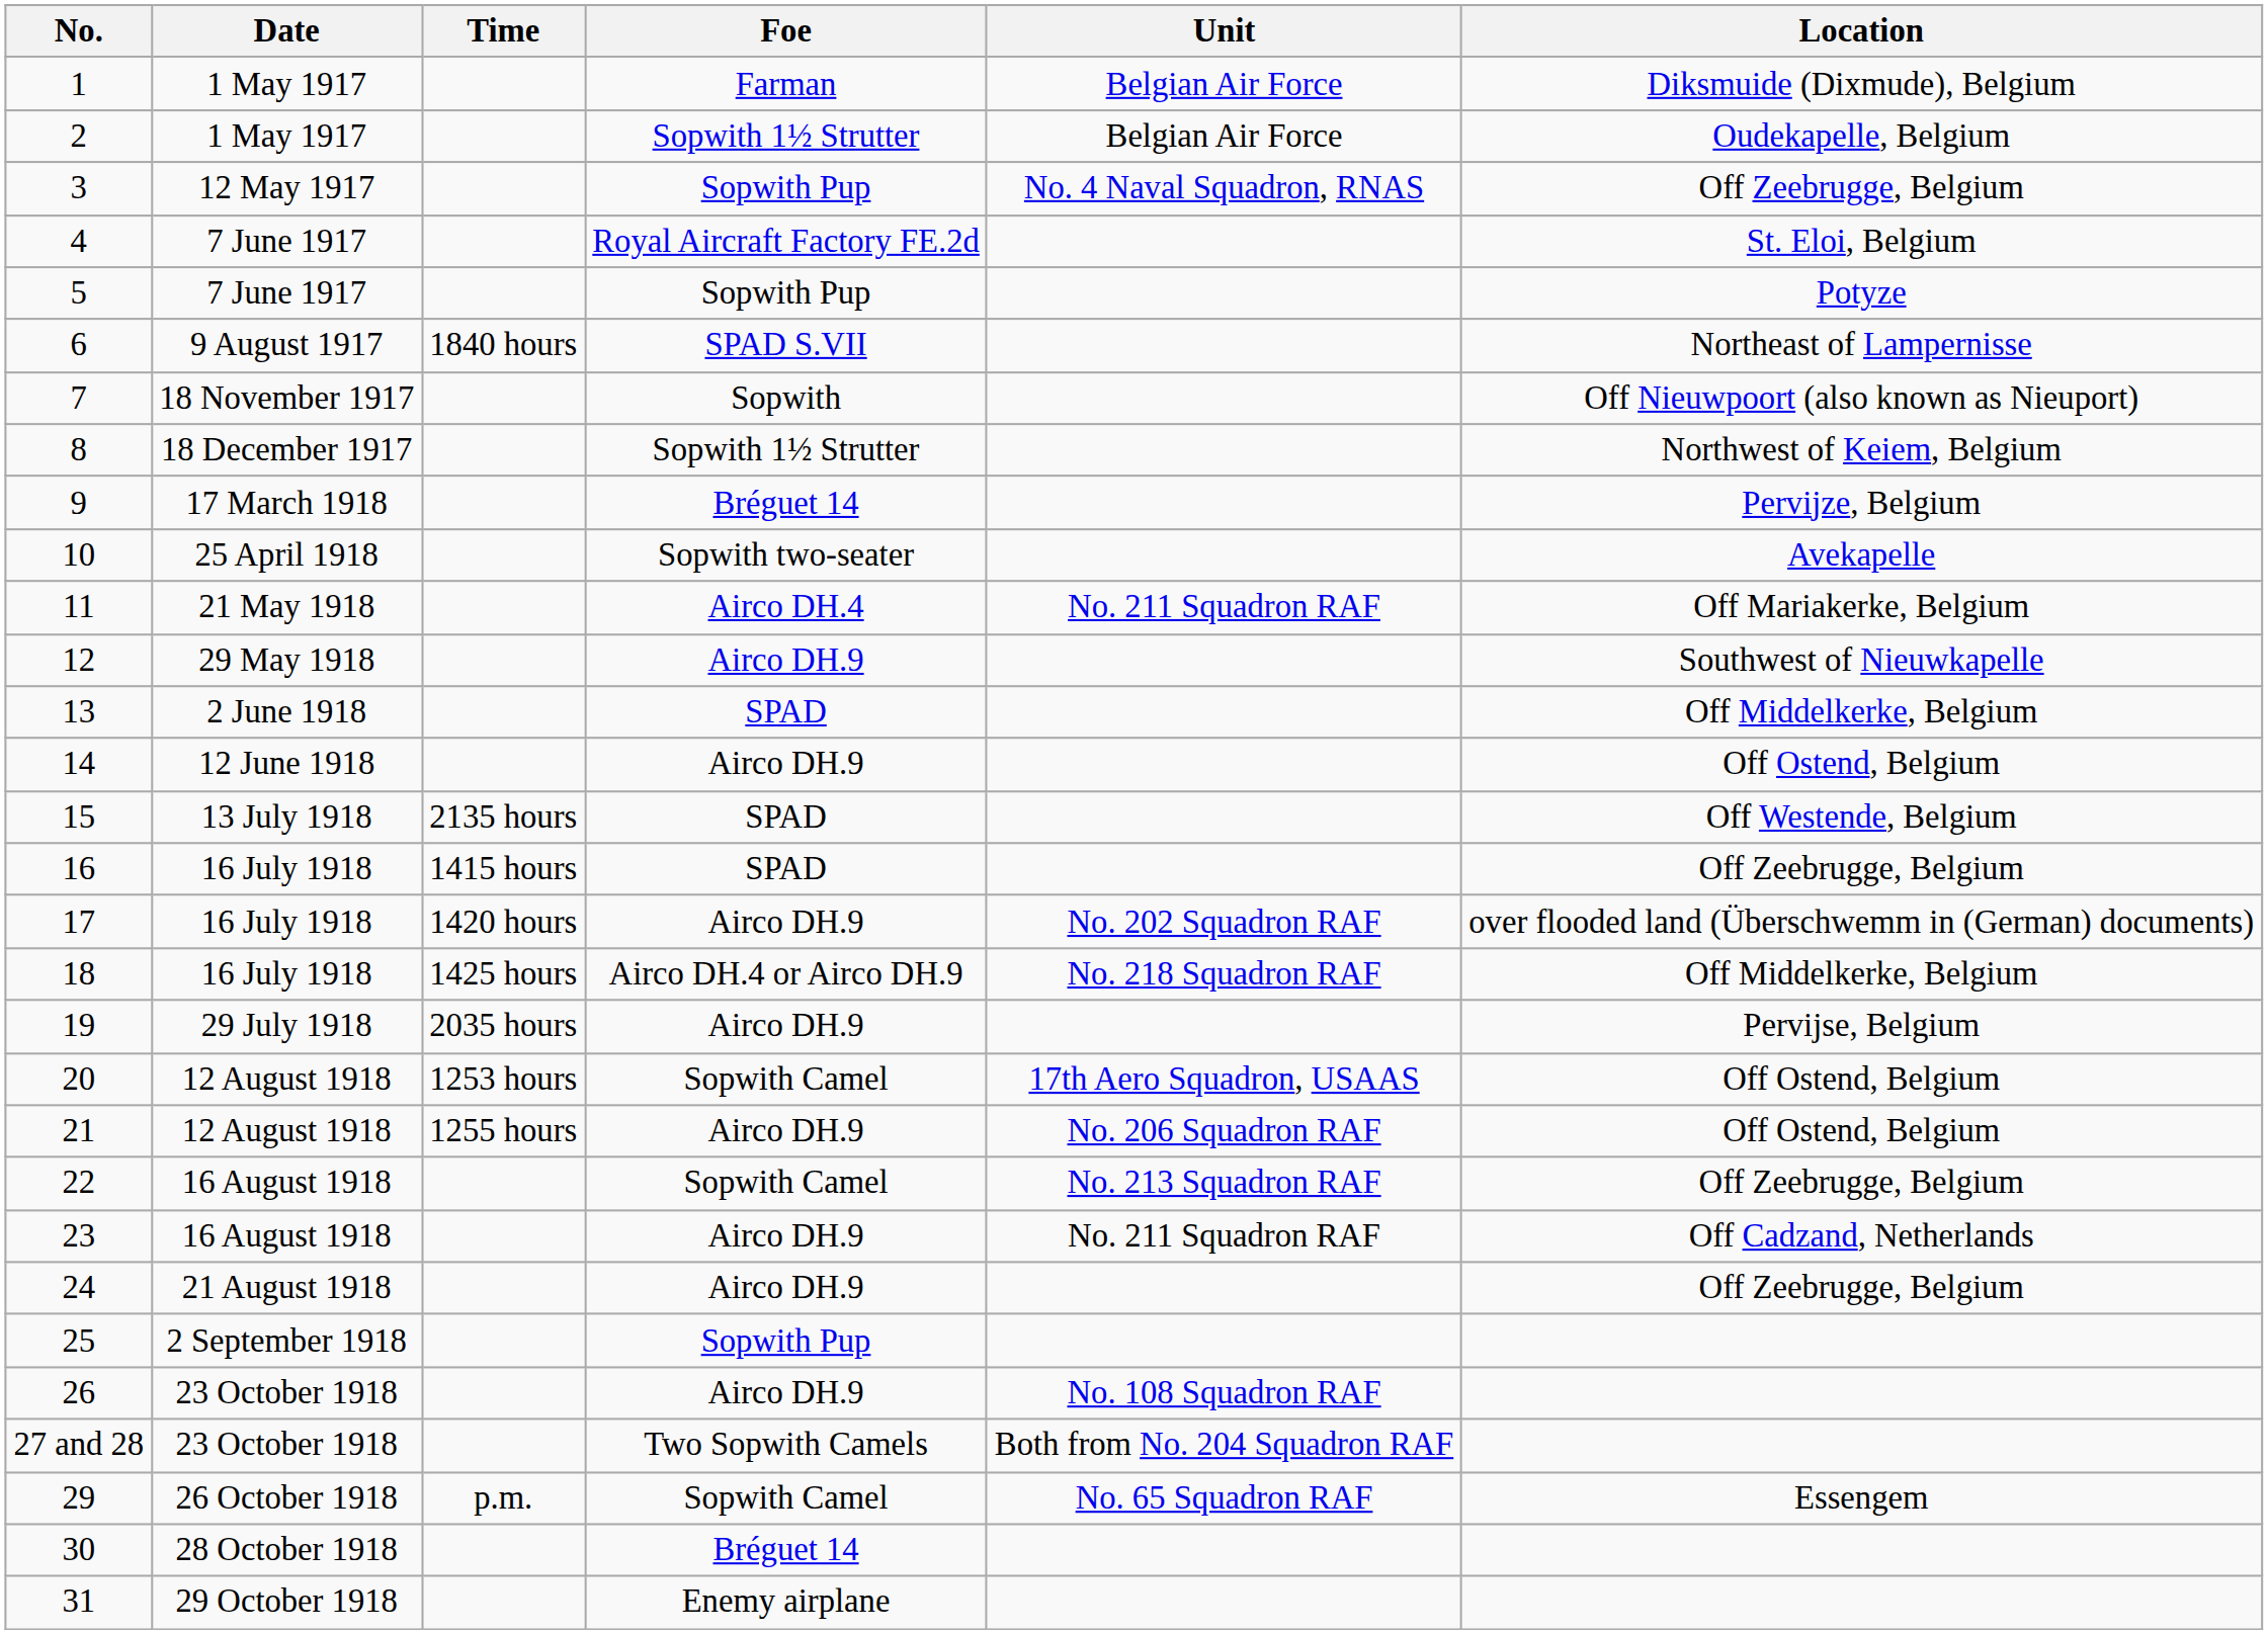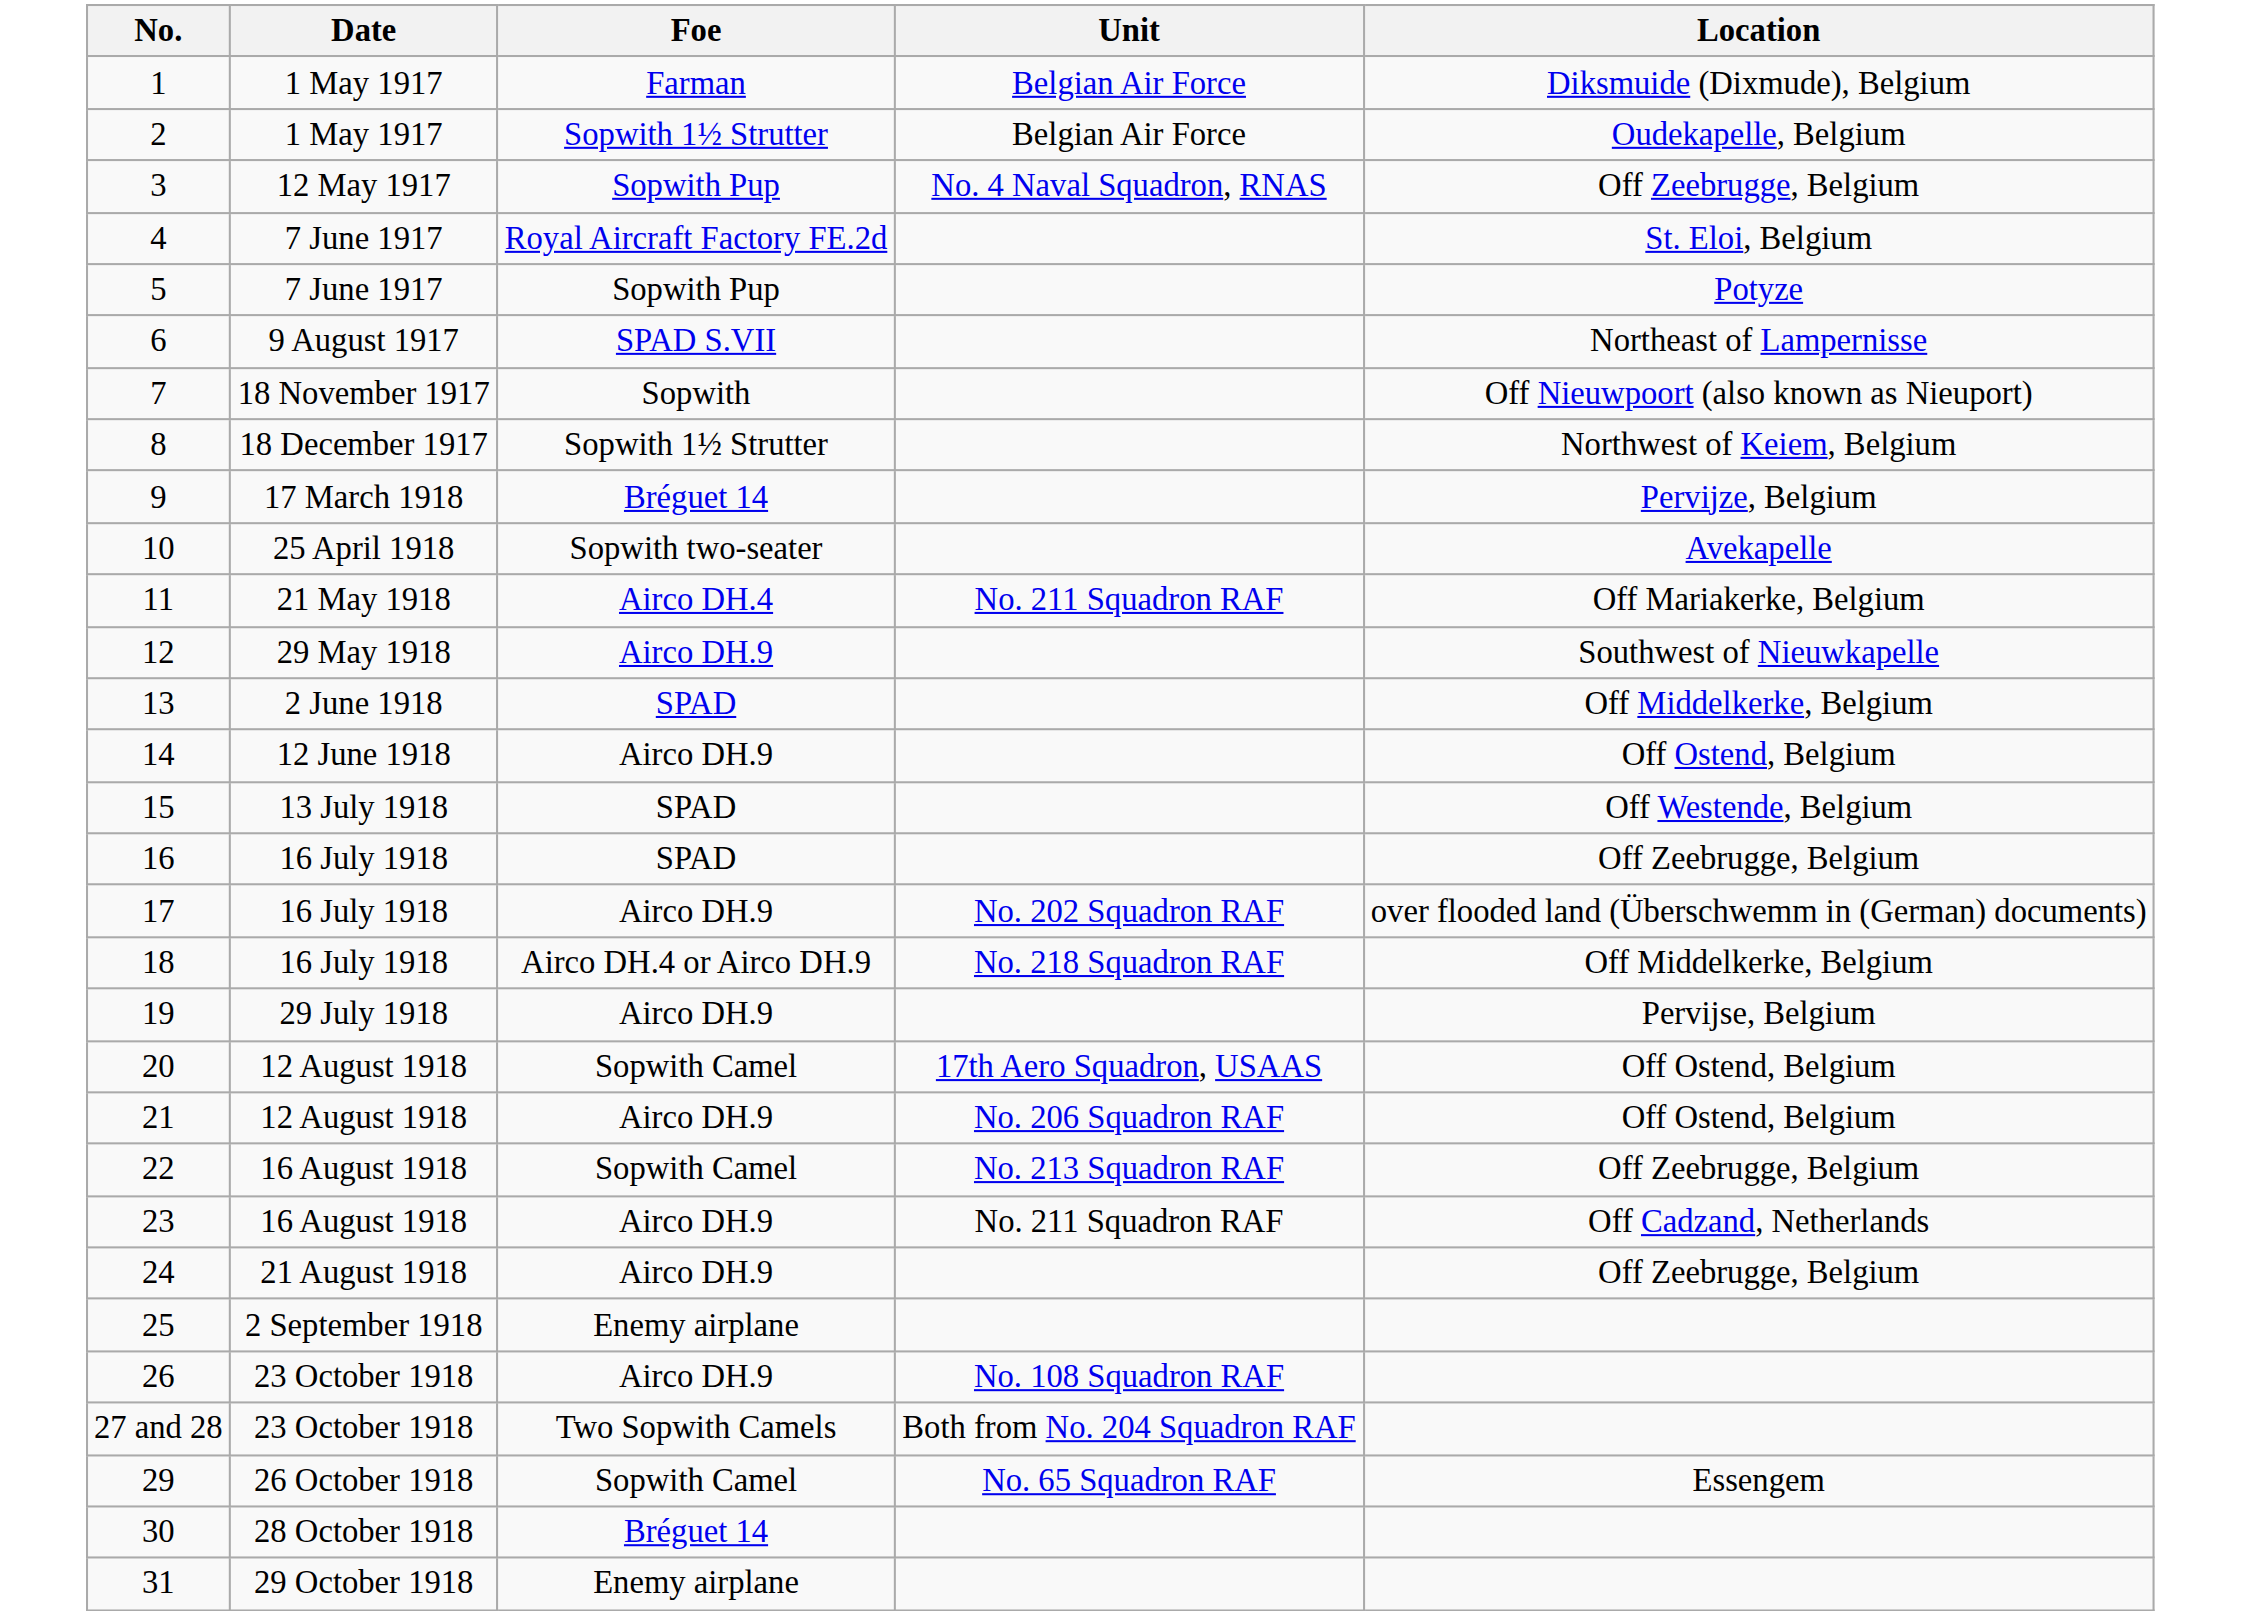- column: Time | 1840 hours | 2135 hours | 1415 hours | 1420 hours | 1425 hours | 2035 hours | 1253 hours | 1255 hours | p.m.
25 | Foe: Sopwith Pup -> Enemy airplane
